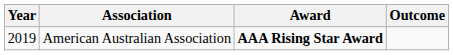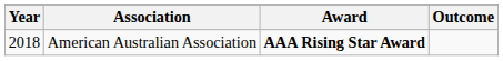American Australian Association | Year: 2019 -> 2018
